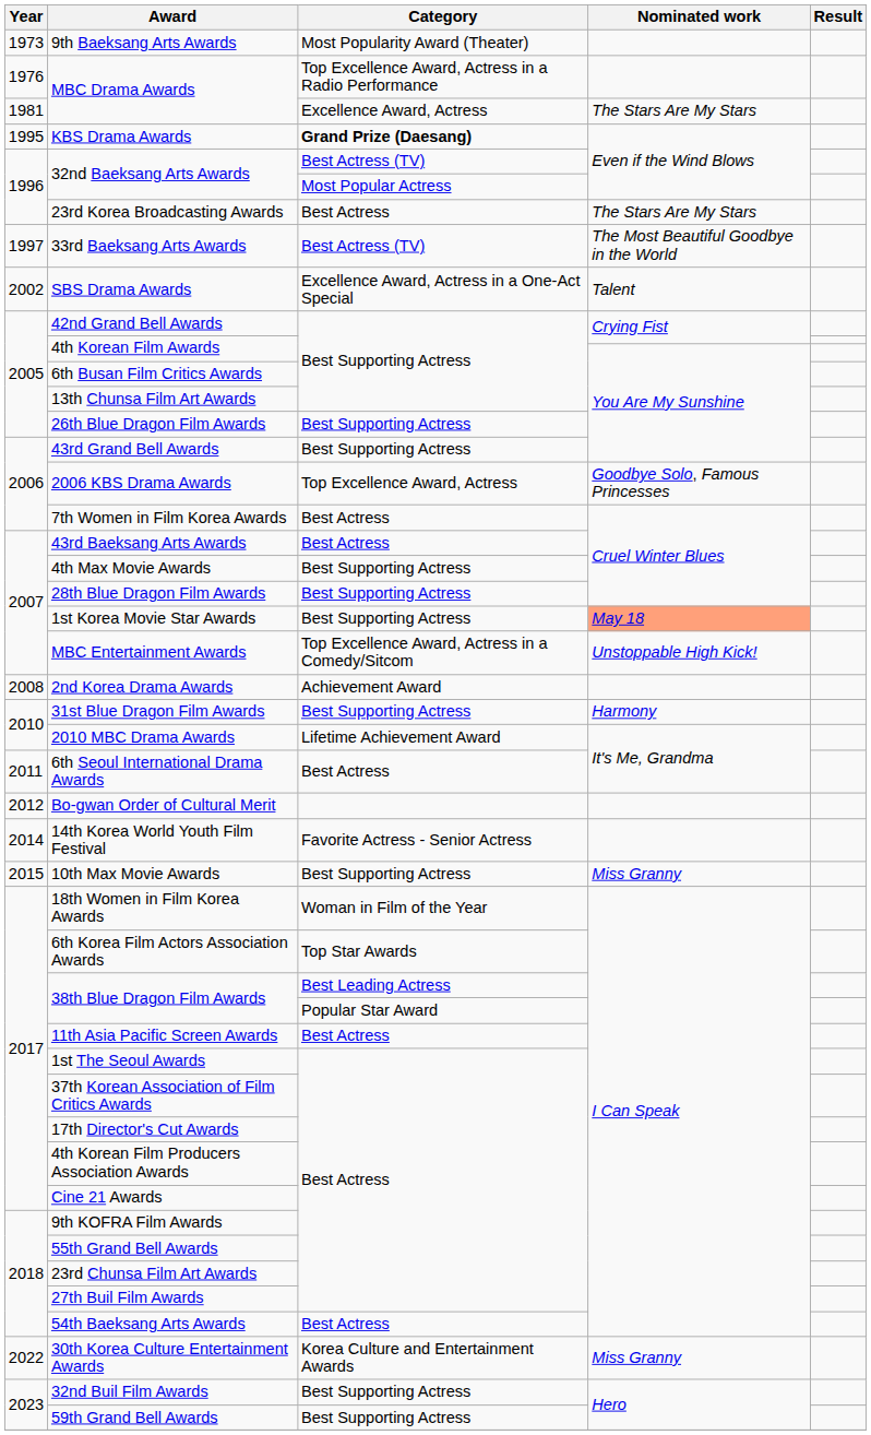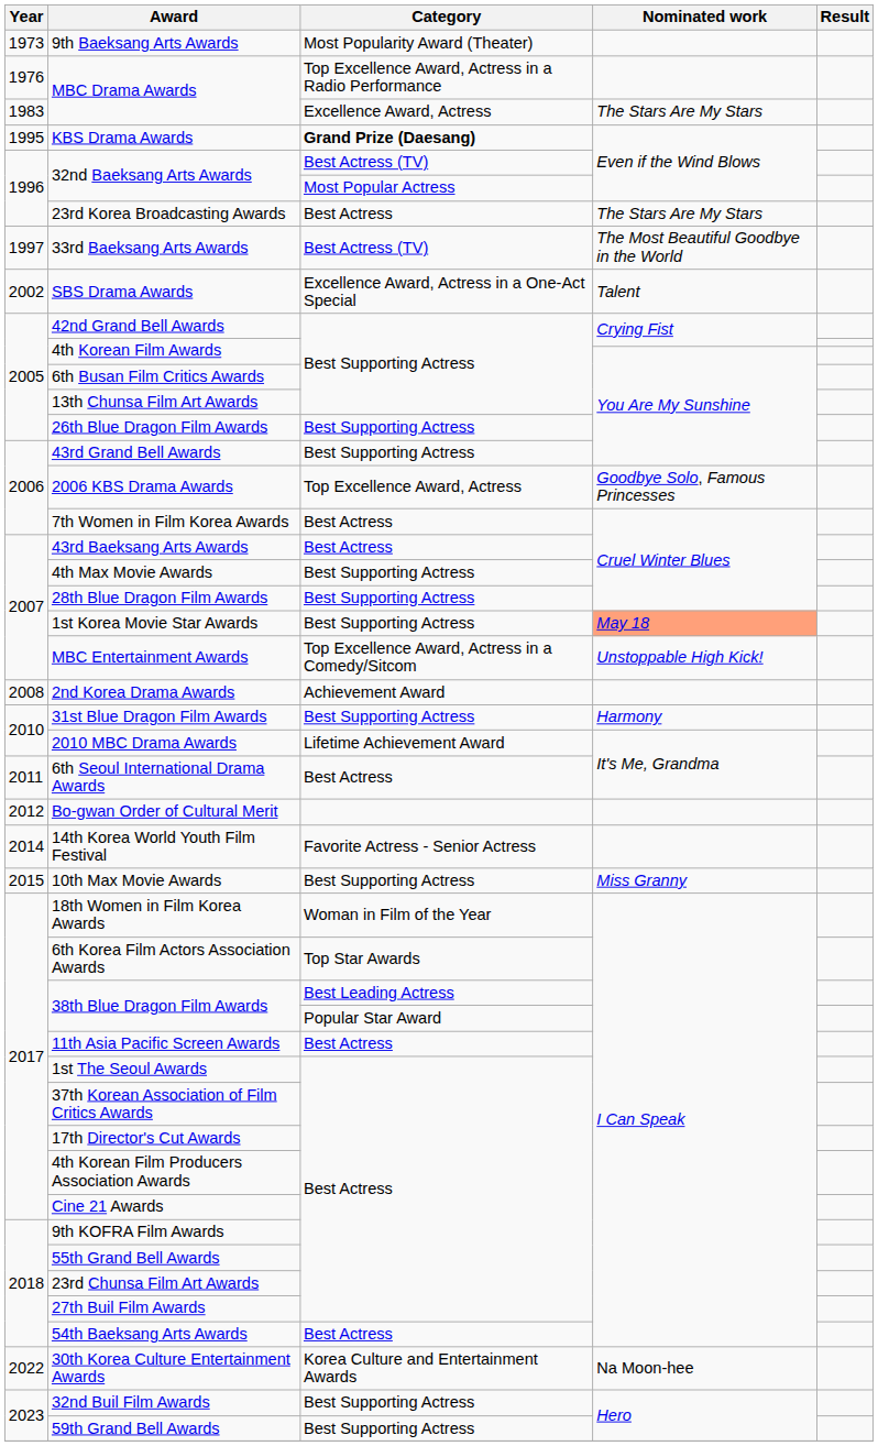MBC Drama Awards / Excellence Award, Actress | Year: 1981 -> 1983
30th Korea Culture Entertainment Awards | Nominated work: Miss Granny -> Na Moon-hee
